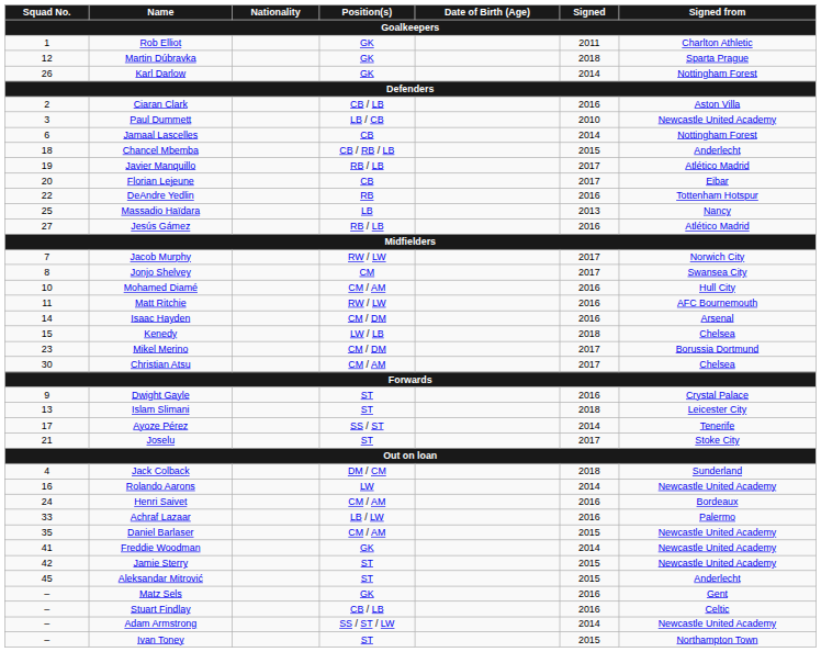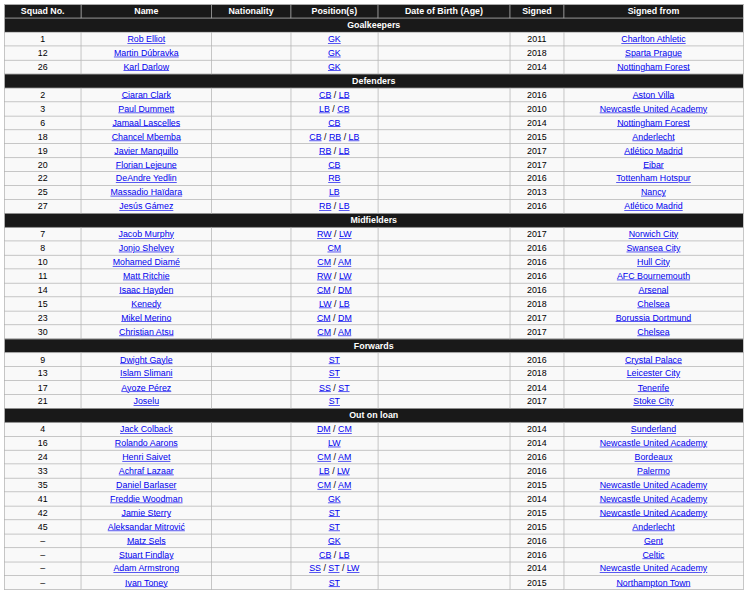Jonjo Shelvey | Signed: 2017 -> 2016
Jack Colback | Signed: 2018 -> 2014
